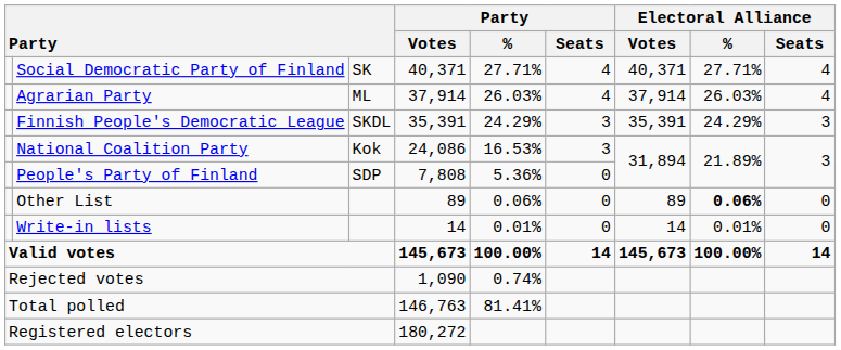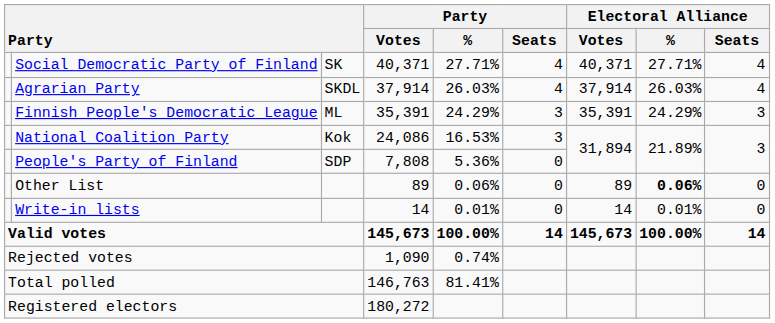Agrarian Party | column 3: ML -> SKDL
Finnish People's Democratic League | column 3: SKDL -> ML
